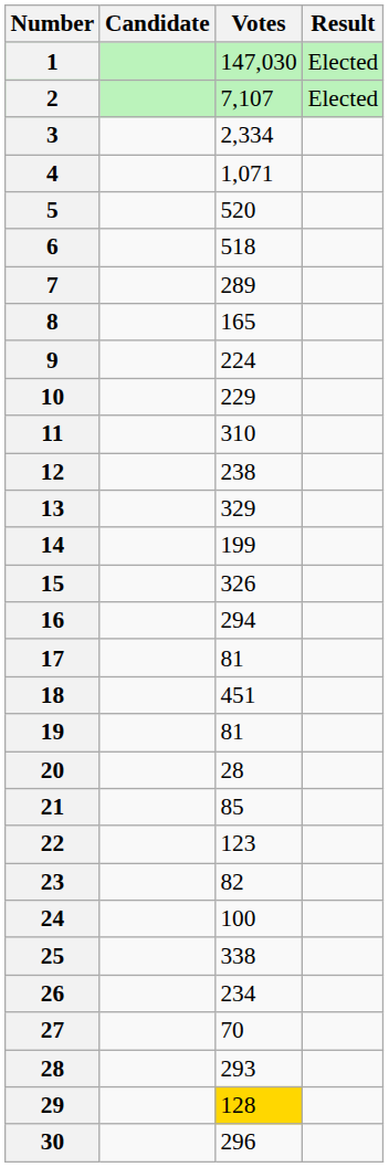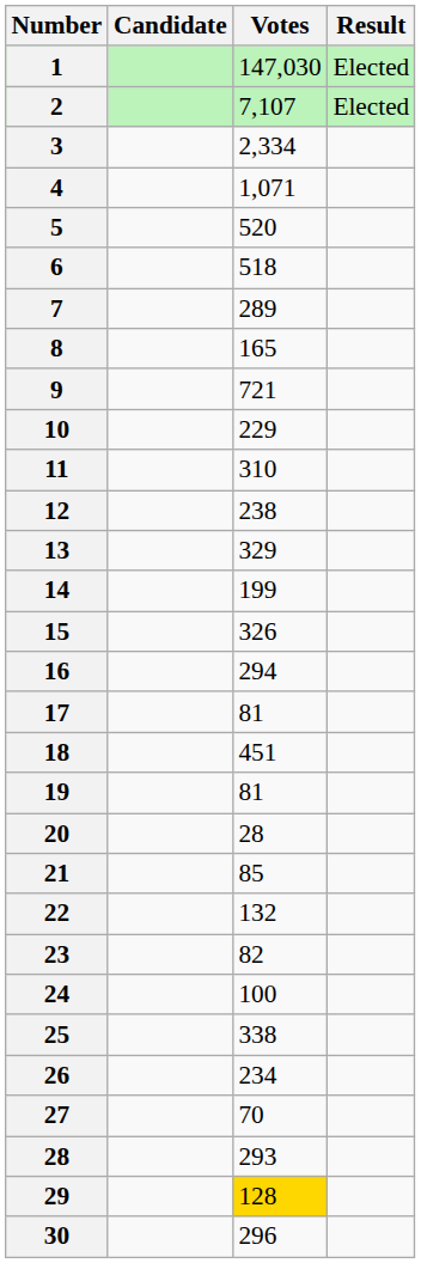9 | Votes: 224 -> 721
22 | Votes: 123 -> 132
